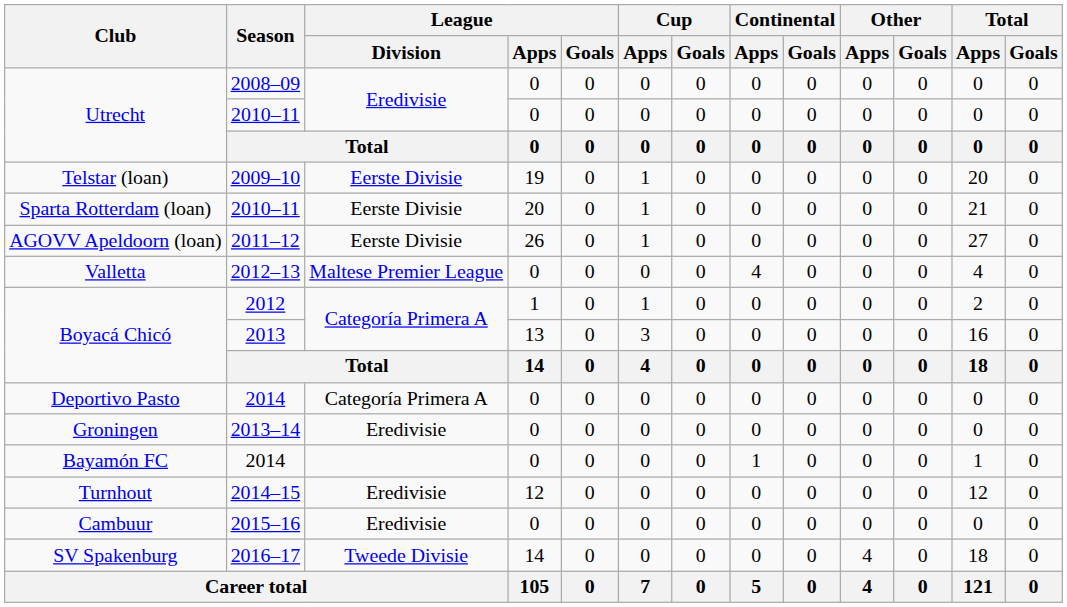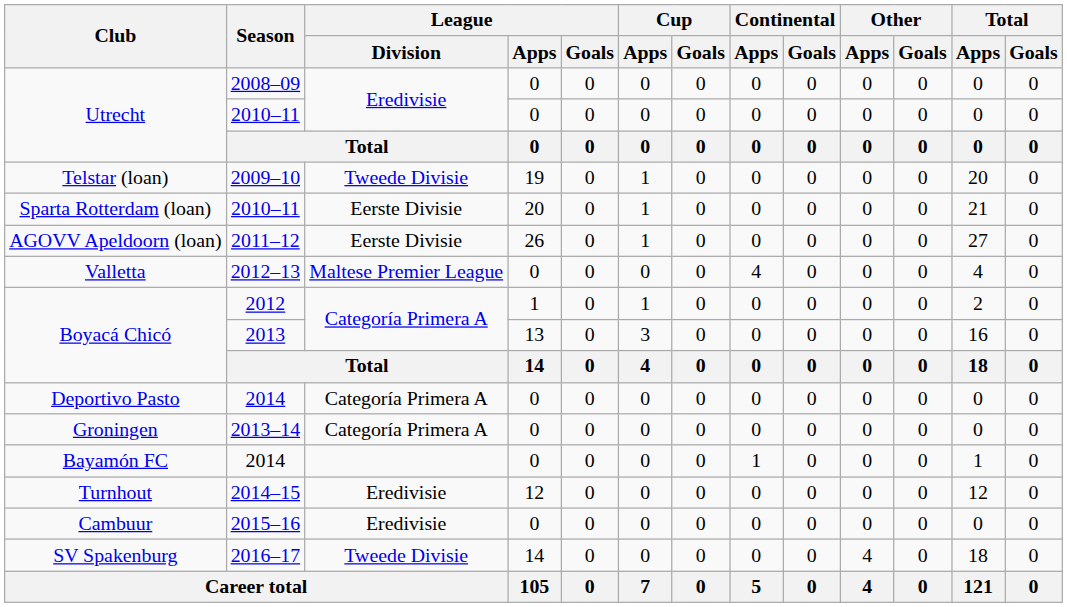Telstar (loan) | League / Division: Eerste Divisie -> Tweede Divisie
Groningen | League / Division: Eredivisie -> Categoría Primera A
